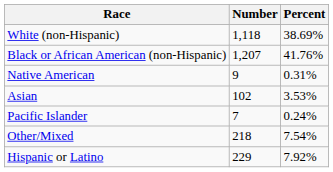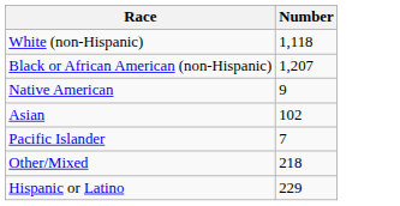- column: Percent | 38.69% | 41.76% | 0.31% | 3.53% | 0.24% | 7.54% | 7.92%
